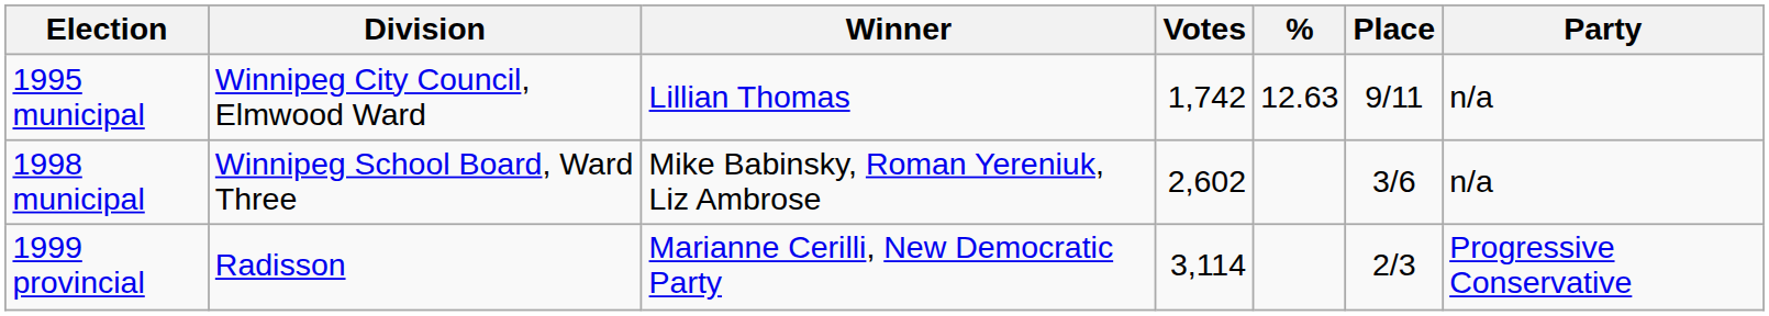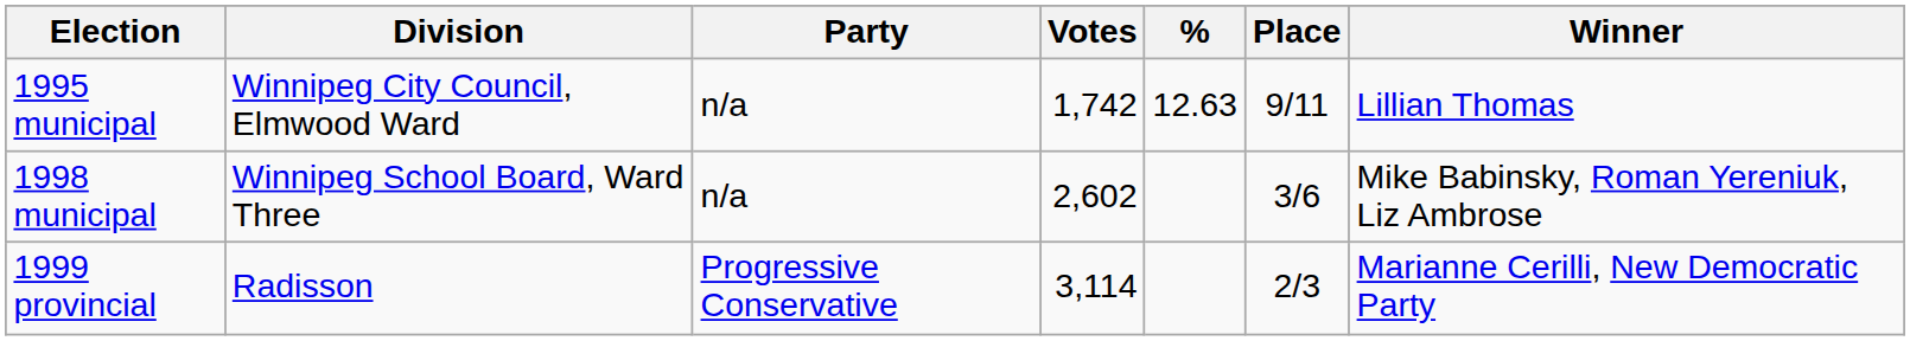columns swapped: Party <-> Winner
